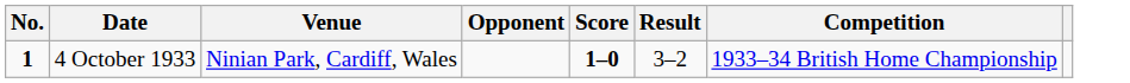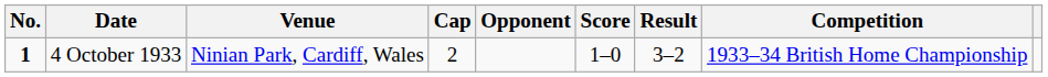+ column: Cap | 2
4 October 1933 | Score: bold -> normal
